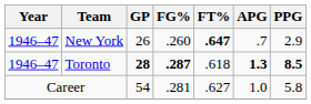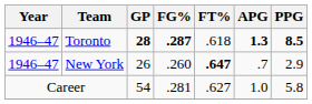rows swapped: New York <-> Toronto
